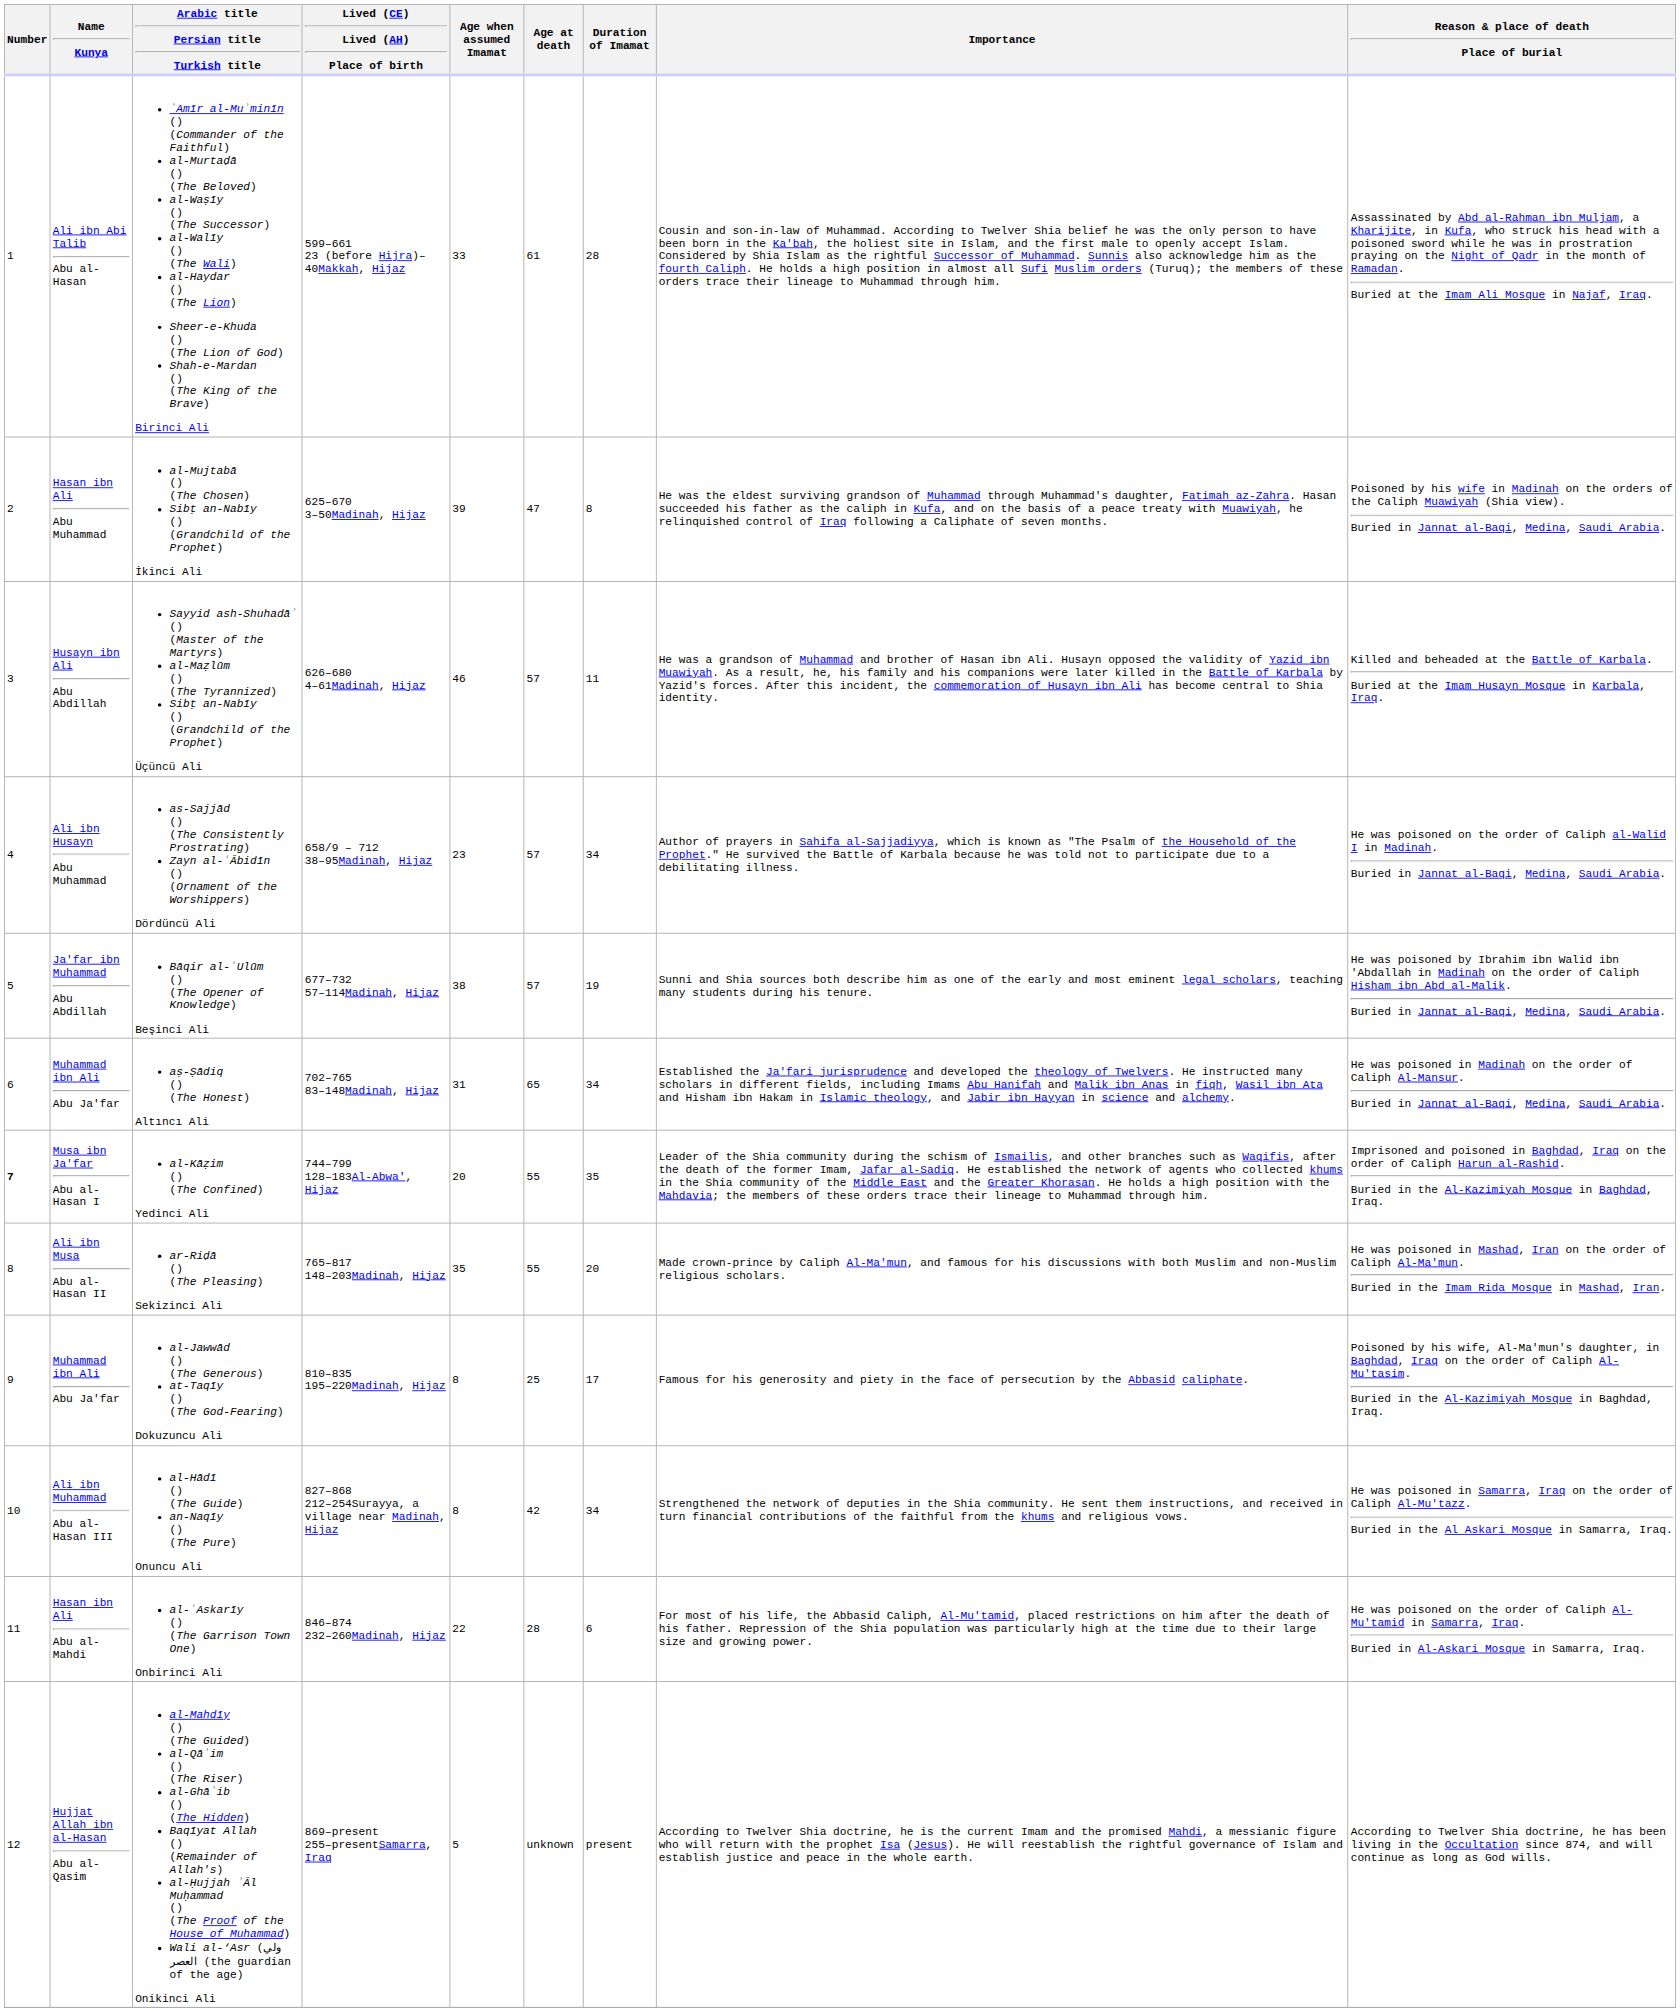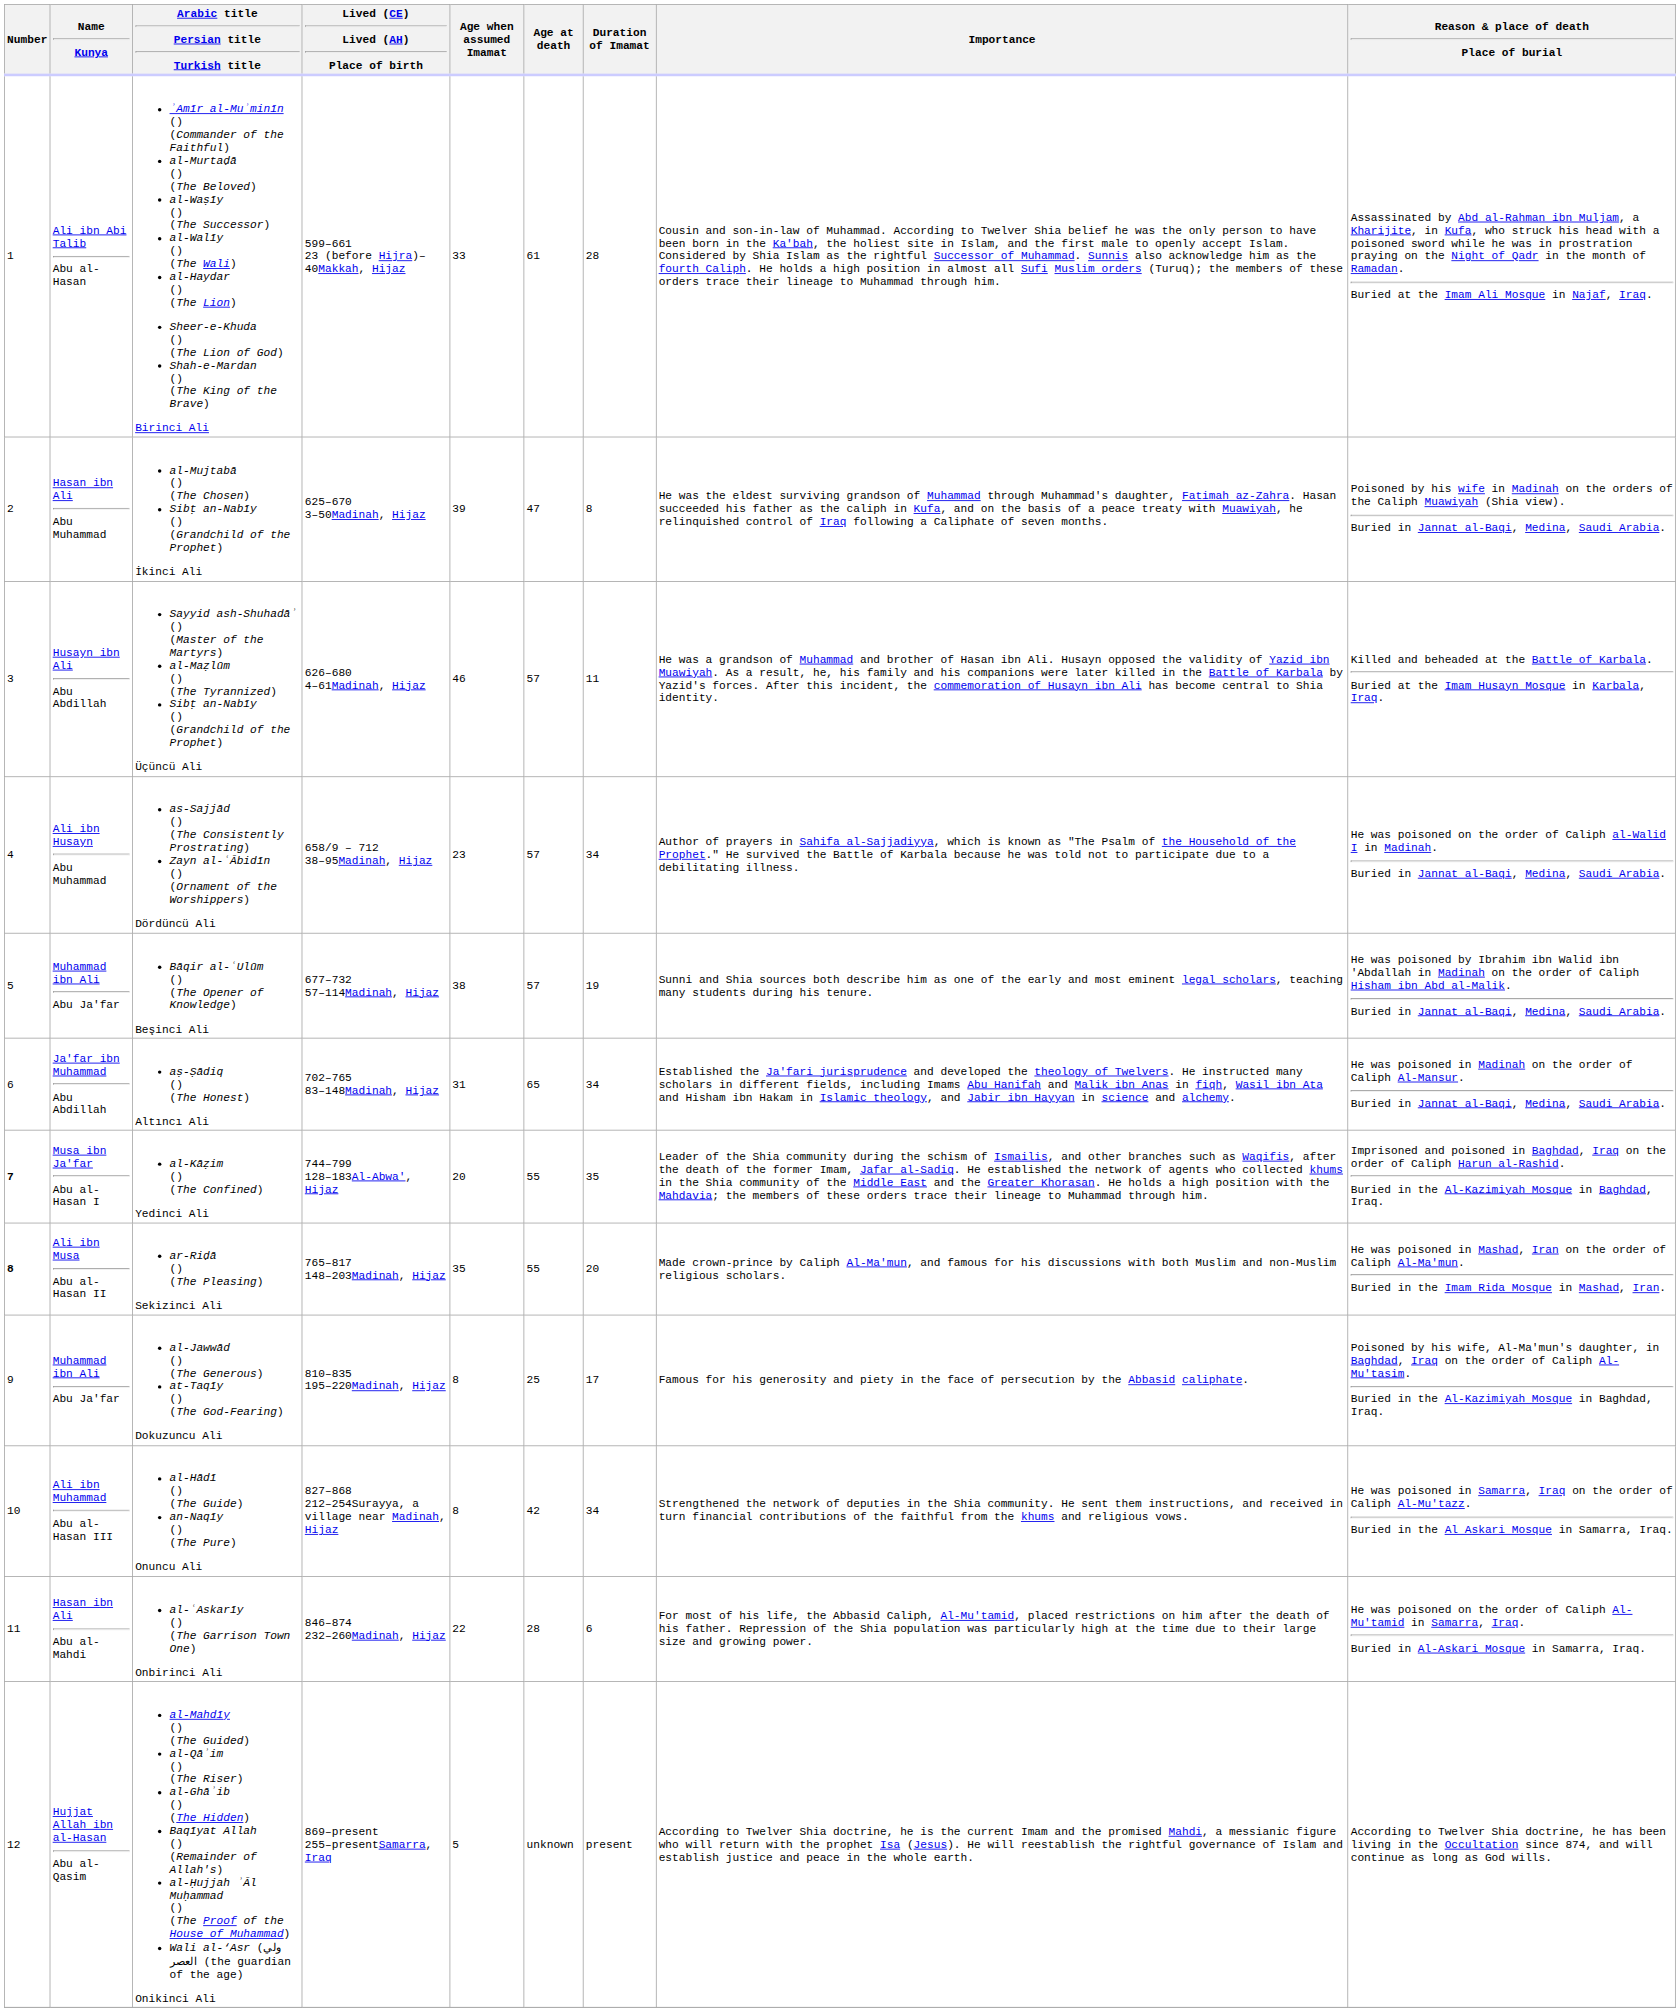Bāqir al-ʿUlūm () (The Opener of Knowledge) Beşinci Ali | Name Kunya: Ja'far ibn Muhammad Abu Abdillah -> Muhammad ibn Ali Abu Ja'far
aṣ-Ṣādiq () (The Honest) Altıncı Ali | Name Kunya: Muhammad ibn Ali Abu Ja'far -> Ja'far ibn Muhammad Abu Abdillah
ar-Riḍā () (The Pleasing) Sekizinci Ali | Number: normal -> bold
